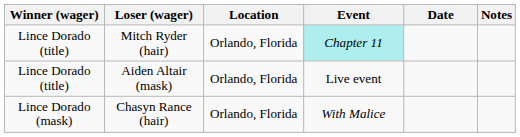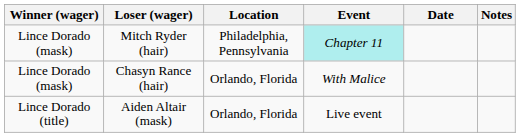Mitch Ryder (hair) | Winner (wager): Lince Dorado (title) -> Lince Dorado (mask)
Mitch Ryder (hair) | Location: Orlando, Florida -> Philadelphia, Pennsylvania
rows swapped: Aiden Altair (mask) <-> Chasyn Rance (hair)
